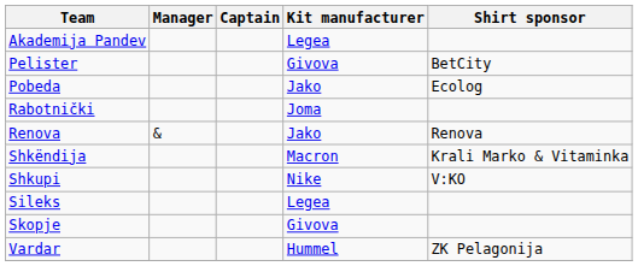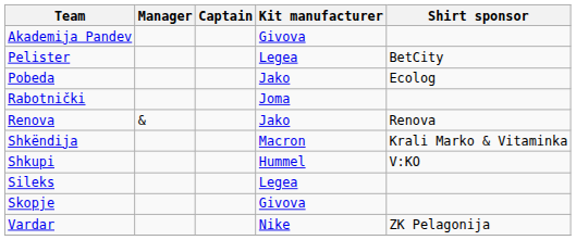Akademija Pandev | Kit manufacturer: Legea -> Givova
Pelister | Kit manufacturer: Givova -> Legea
Shkupi | Kit manufacturer: Nike -> Hummel
Vardar | Kit manufacturer: Hummel -> Nike
